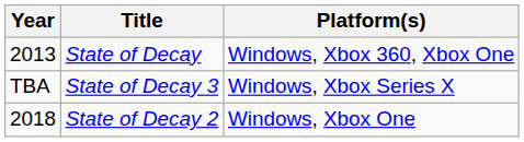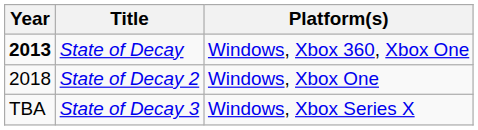State of Decay | Year: normal -> bold
rows swapped: State of Decay 2 <-> State of Decay 3
